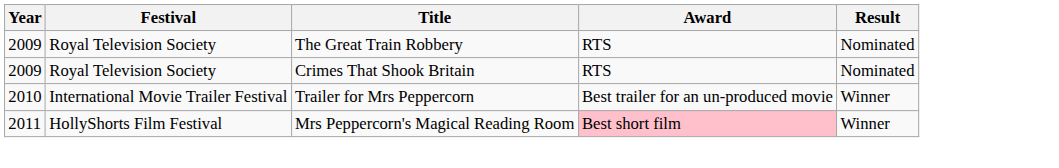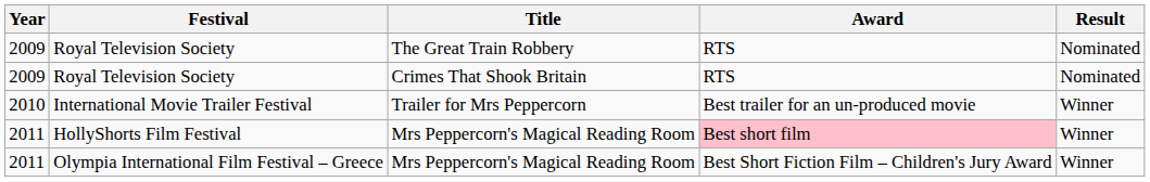+ row: 2011 | Olympia International Film Festival – Greece | Mrs Peppercorn's Magical Reading Room | Best Short Fiction Film – Children's Jury Award | Winner
